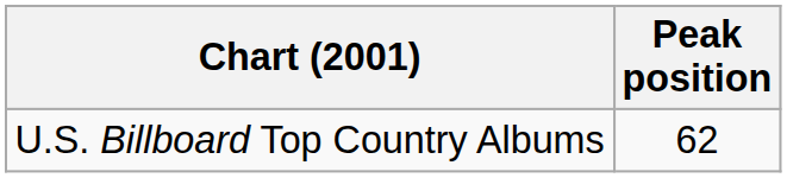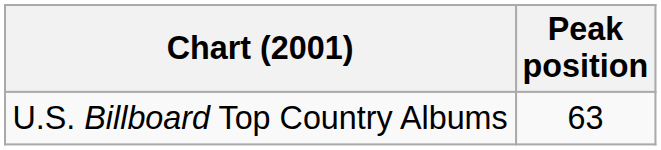U.S. Billboard Top Country Albums | Peak position: 62 -> 63
